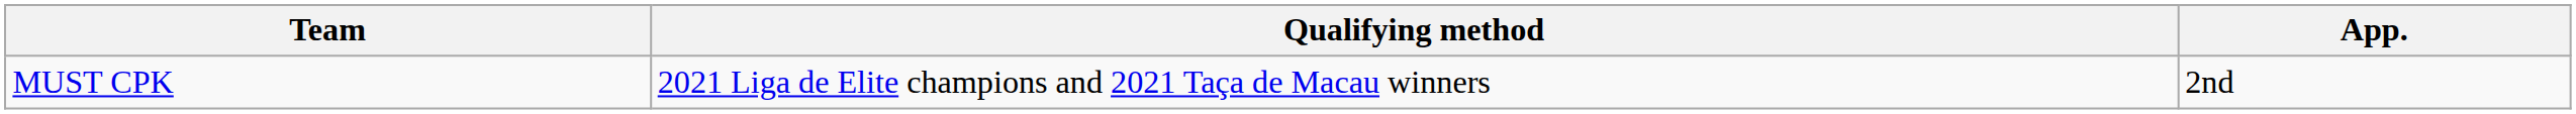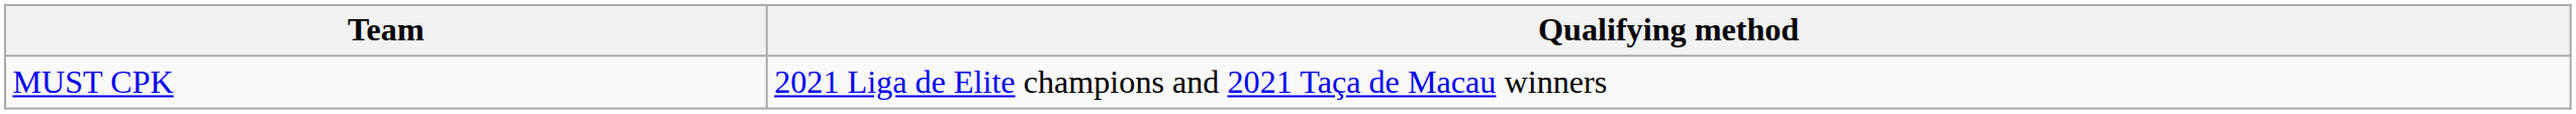- column: App. | 2nd
